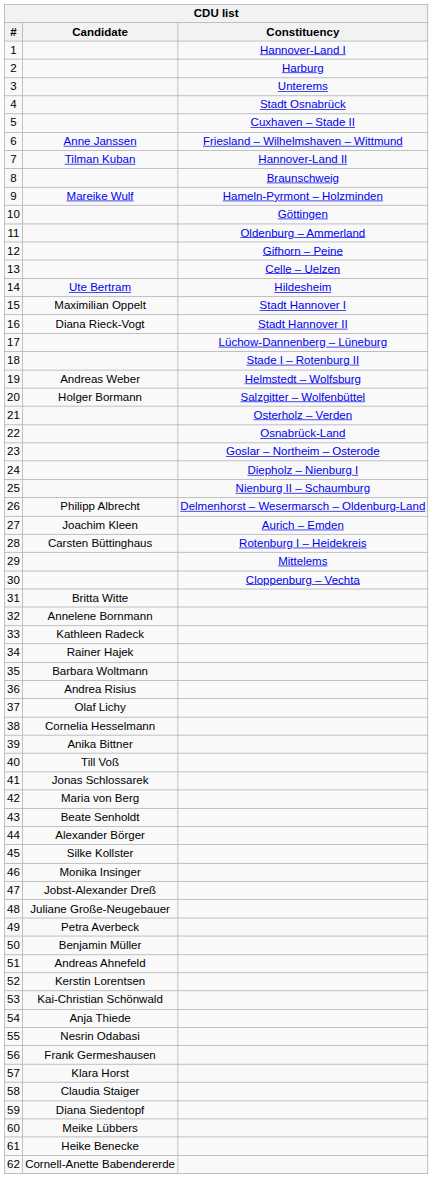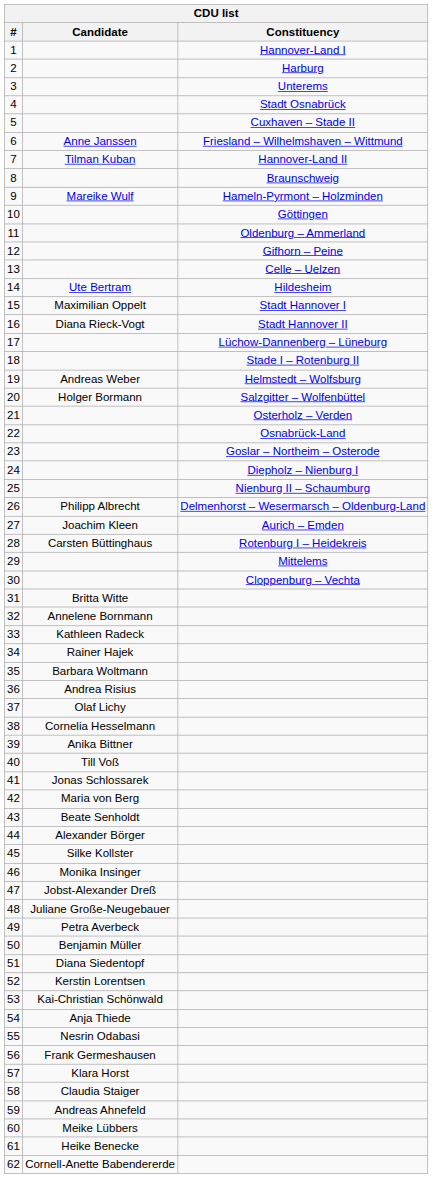51 | Candidate: Andreas Ahnefeld -> Diana Siedentopf
59 | Candidate: Diana Siedentopf -> Andreas Ahnefeld
